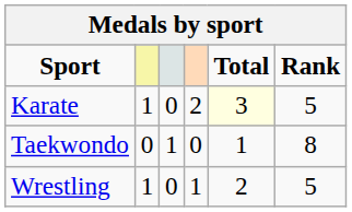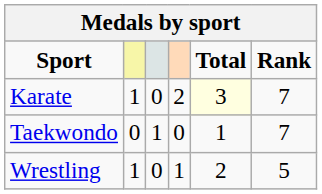Karate | Rank: 5 -> 7
Taekwondo | Rank: 8 -> 7
